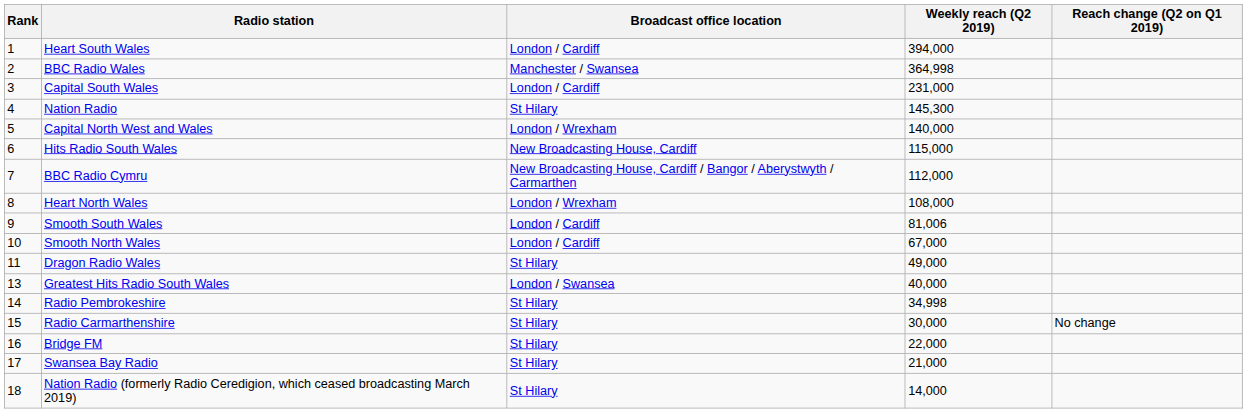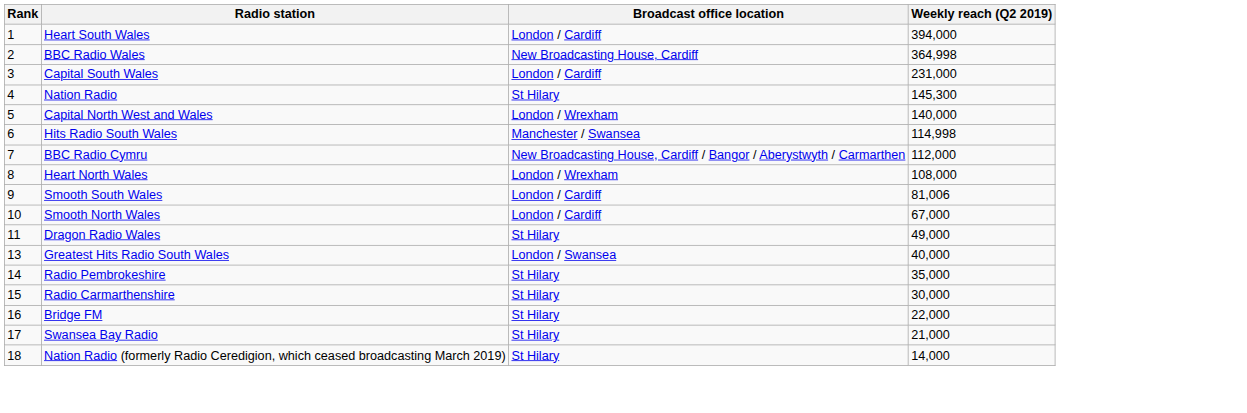- column: Reach change (Q2 on Q1 2019) | No change
BBC Radio Wales | Broadcast office location: Manchester / Swansea -> New Broadcasting House, Cardiff
Hits Radio South Wales | Broadcast office location: New Broadcasting House, Cardiff -> Manchester / Swansea
Hits Radio South Wales | Weekly reach (Q2 2019): 115,000 -> 114,998
Radio Pembrokeshire | Weekly reach (Q2 2019): 34,998 -> 35,000
